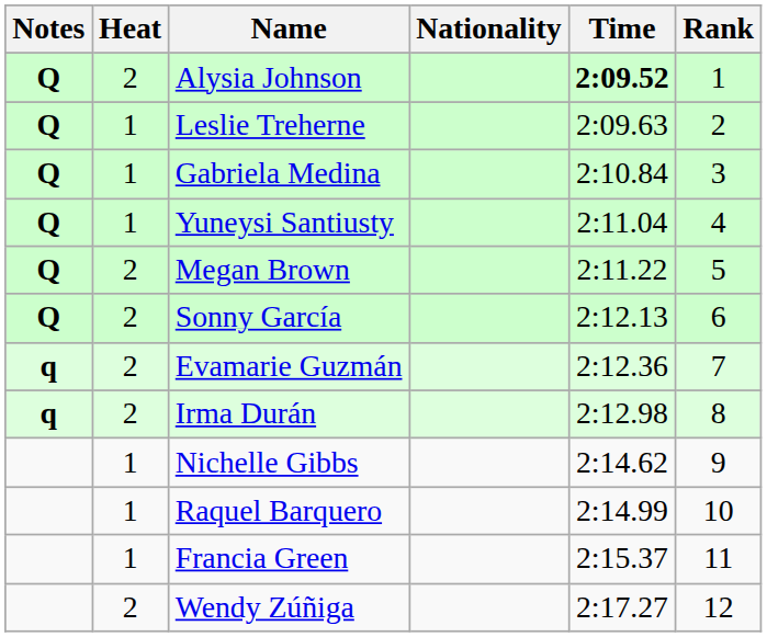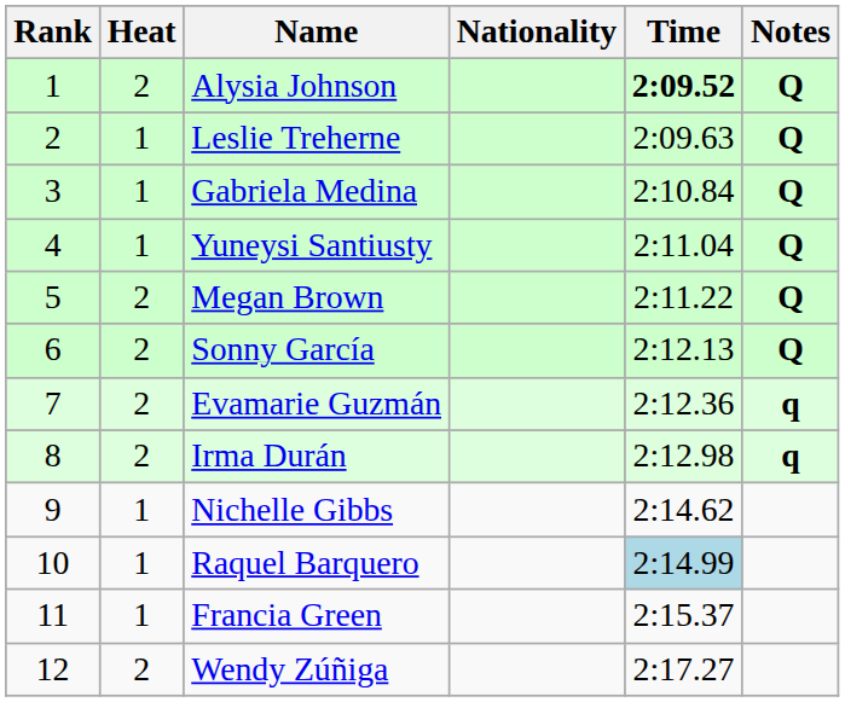columns swapped: Rank <-> Notes
Raquel Barquero | Time: no background -> lightblue background
